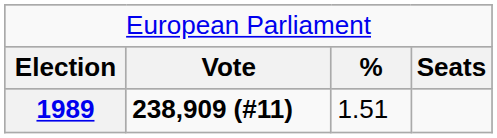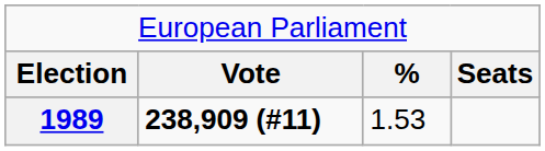1989 | column 3: 1.51 -> 1.53
